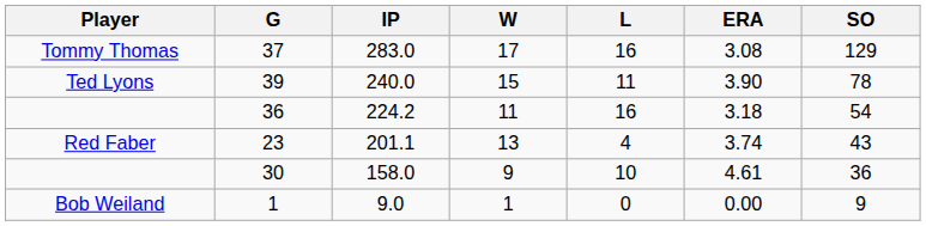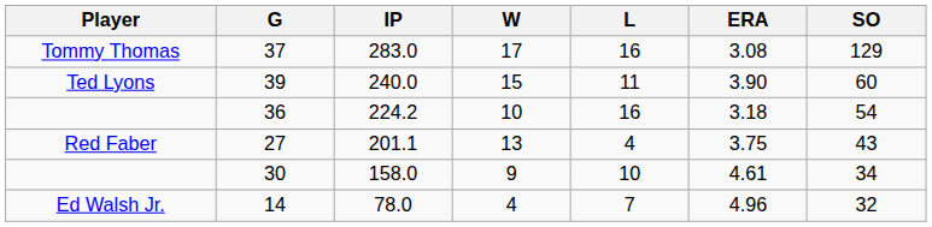240.0 | SO: 78 -> 60
224.2 | W: 11 -> 10
201.1 | G: 23 -> 27
201.1 | ERA: 3.74 -> 3.75
158.0 | SO: 36 -> 34
+ row: Ed Walsh Jr. | 14 | 78.0 | 4 | 7 | 4.96 | 32
- row: Bob Weiland | 1 | 9.0 | 1 | 0 | 0.00 | 9
